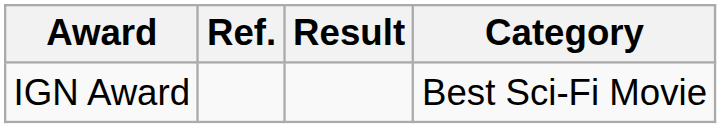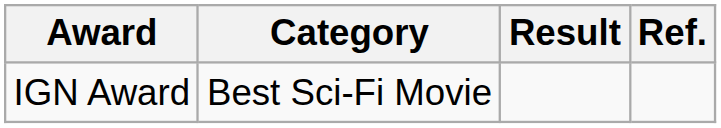columns swapped: Category <-> Ref.
